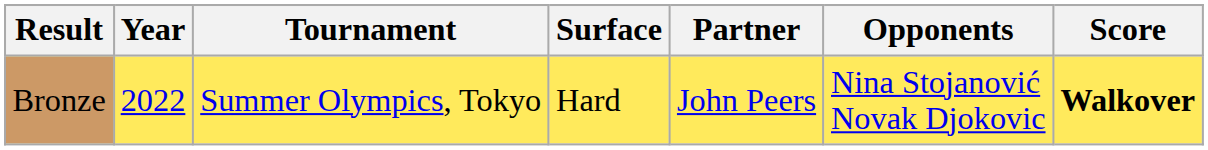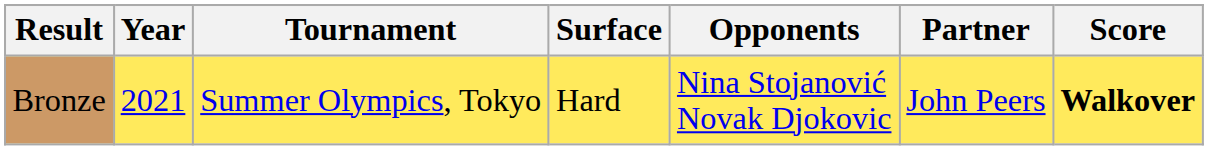columns swapped: Partner <-> Opponents
Bronze | Year: 2022 -> 2021
